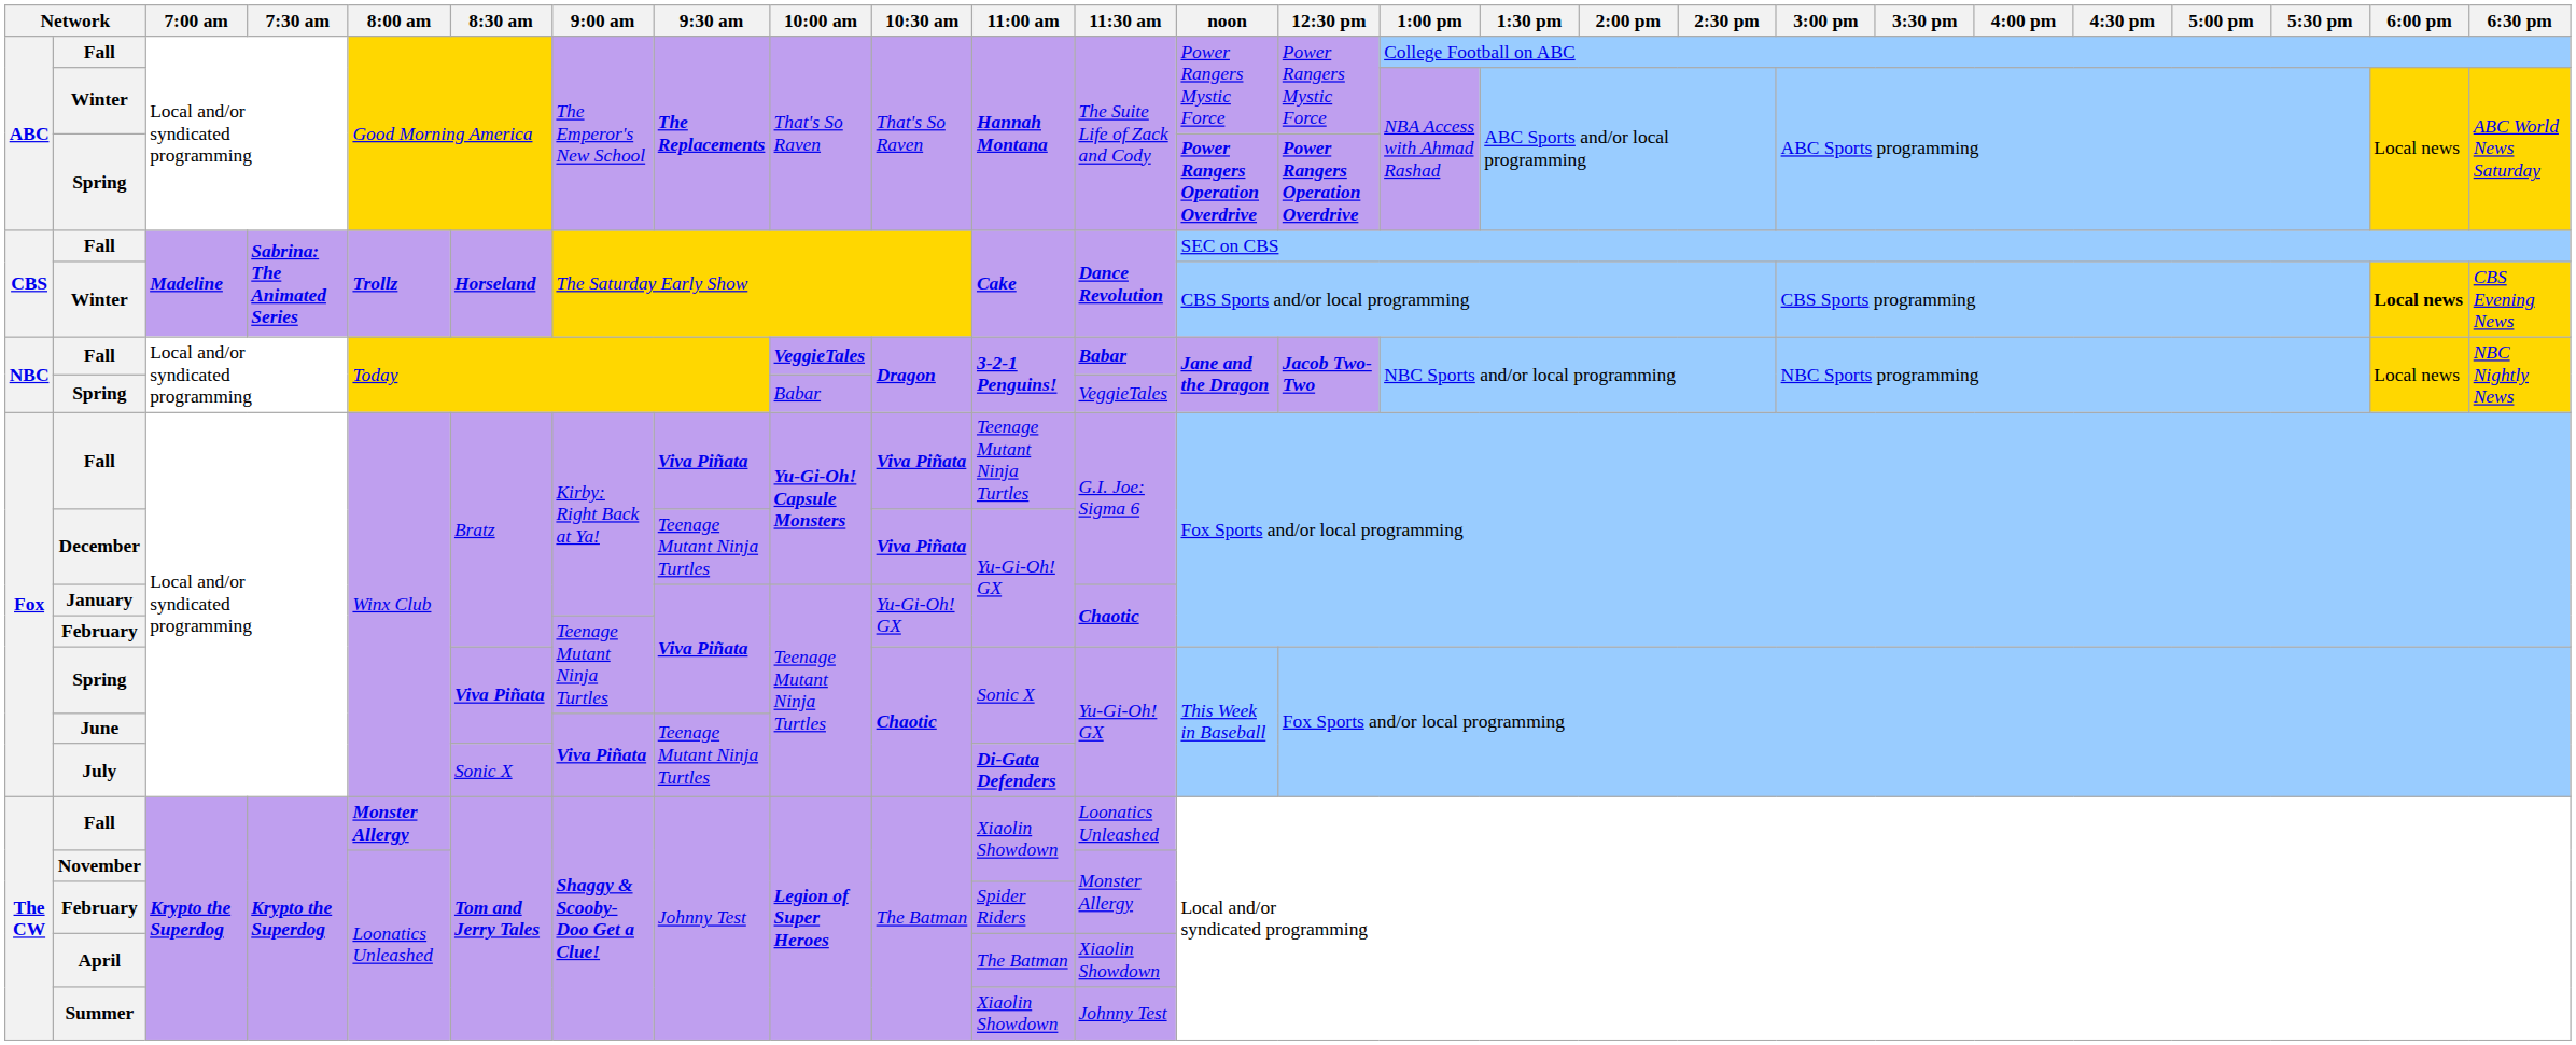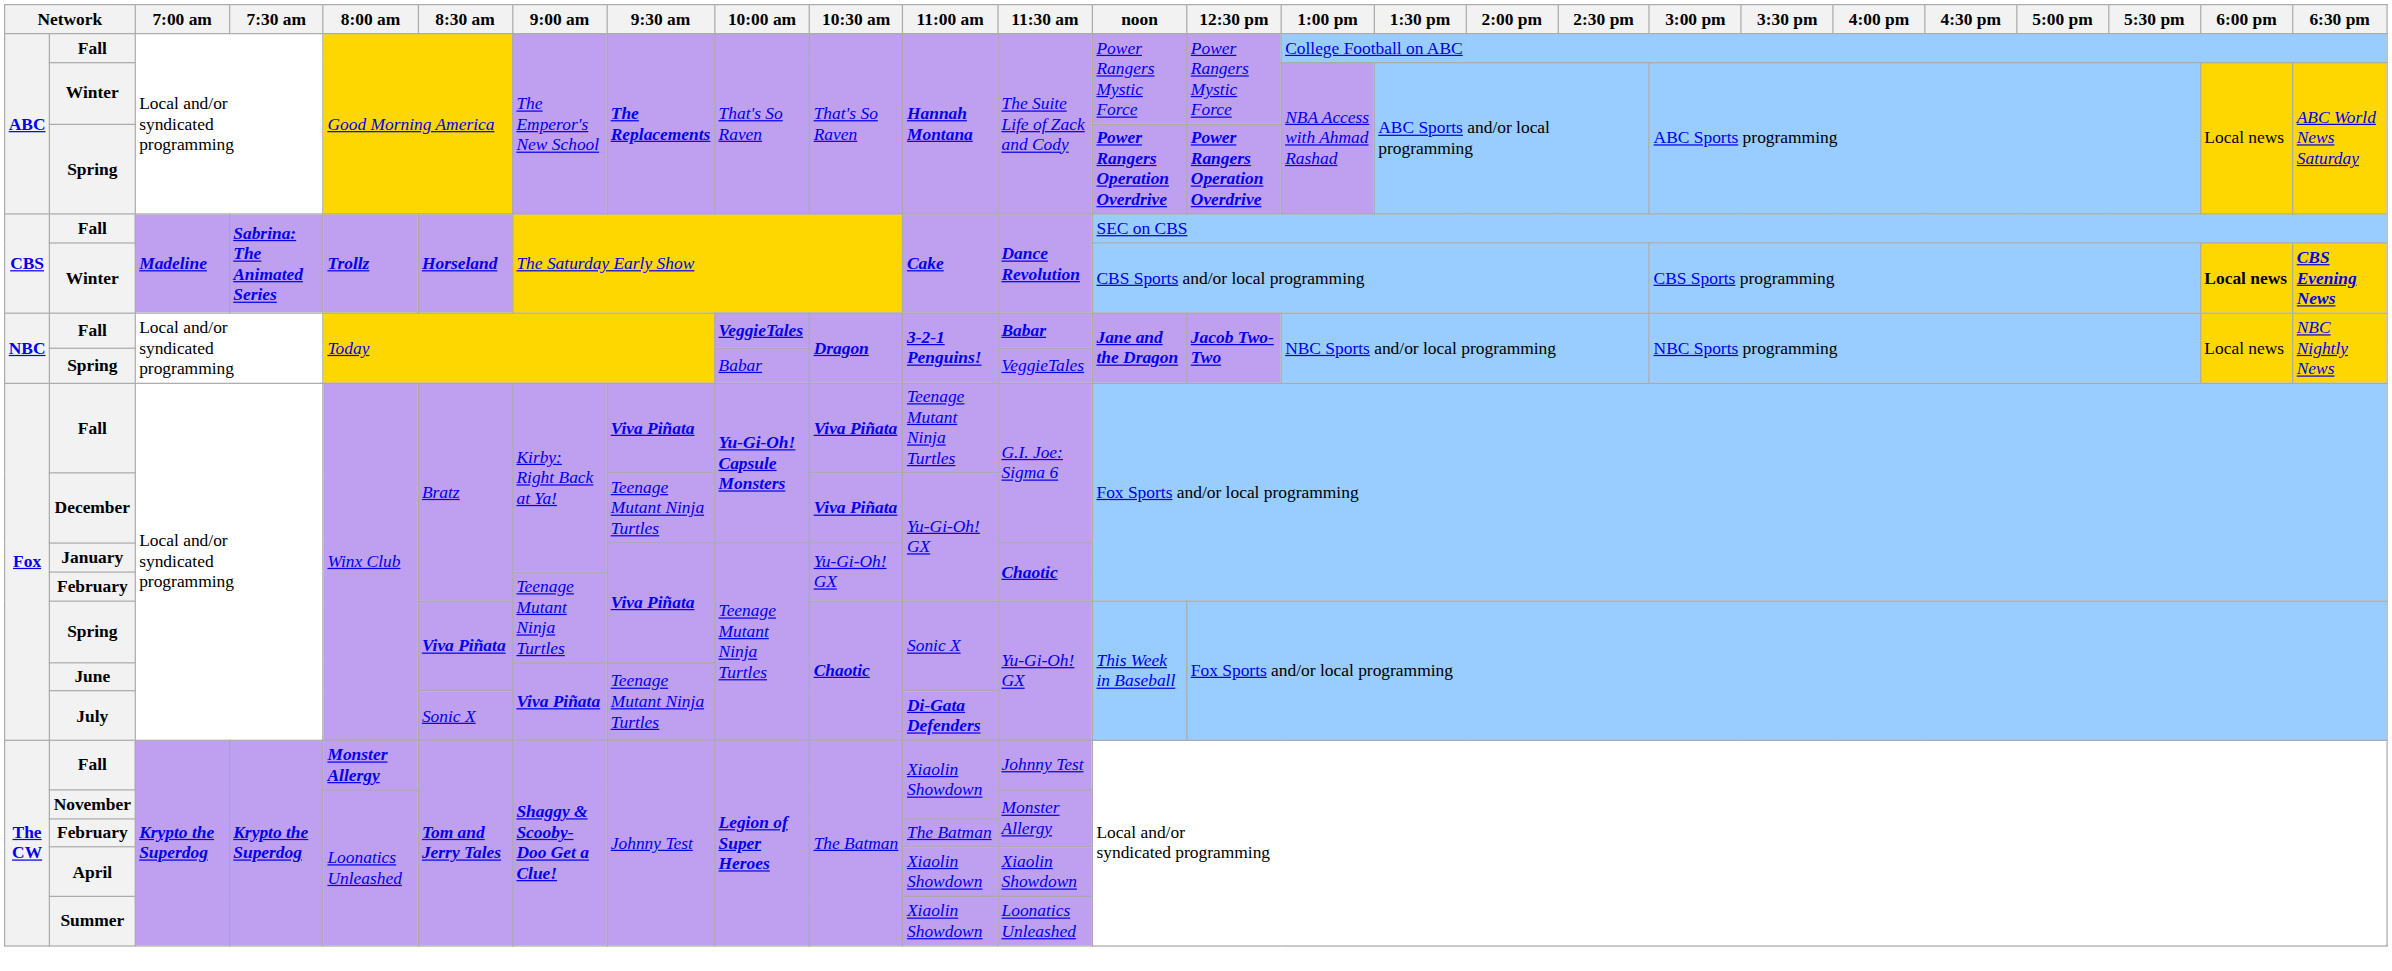CBS / Winter | 6:30 pm: normal -> bold
The CW / Fall | 11:30 am: Loonatics Unleashed -> Johnny Test
The CW / February | 11:00 am: Spider Riders -> The Batman
April | 11:00 am: The Batman -> Xiaolin Showdown
Summer | 11:30 am: Johnny Test -> Loonatics Unleashed
